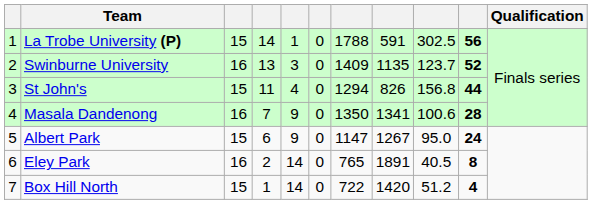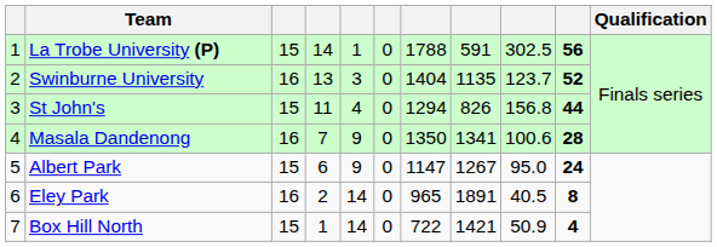Swinburne University | column 7: 1409 -> 1404
Eley Park | column 7: 765 -> 965
Box Hill North | column 8: 1420 -> 1421
Box Hill North | column 9: 51.2 -> 50.9
